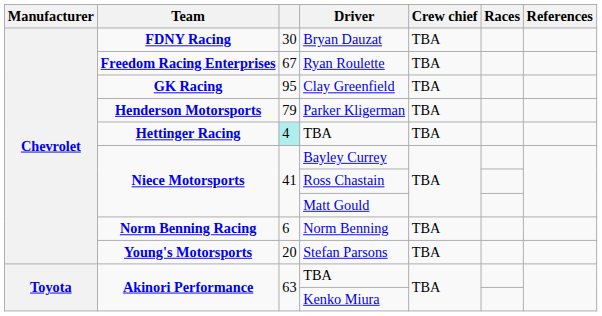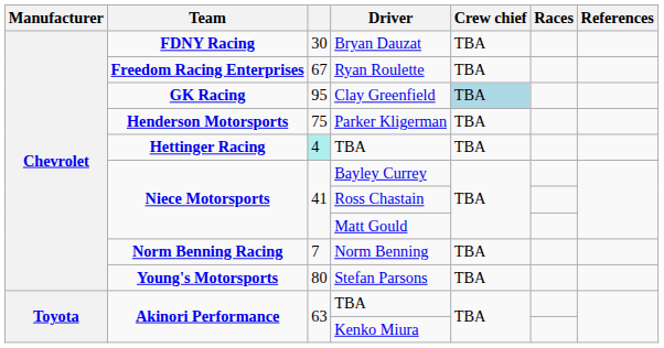Clay Greenfield | Crew chief: no background -> lightblue background
Parker Kligerman | column 3: 79 -> 75
Norm Benning | column 3: 6 -> 7
Stefan Parsons | column 3: 20 -> 80
